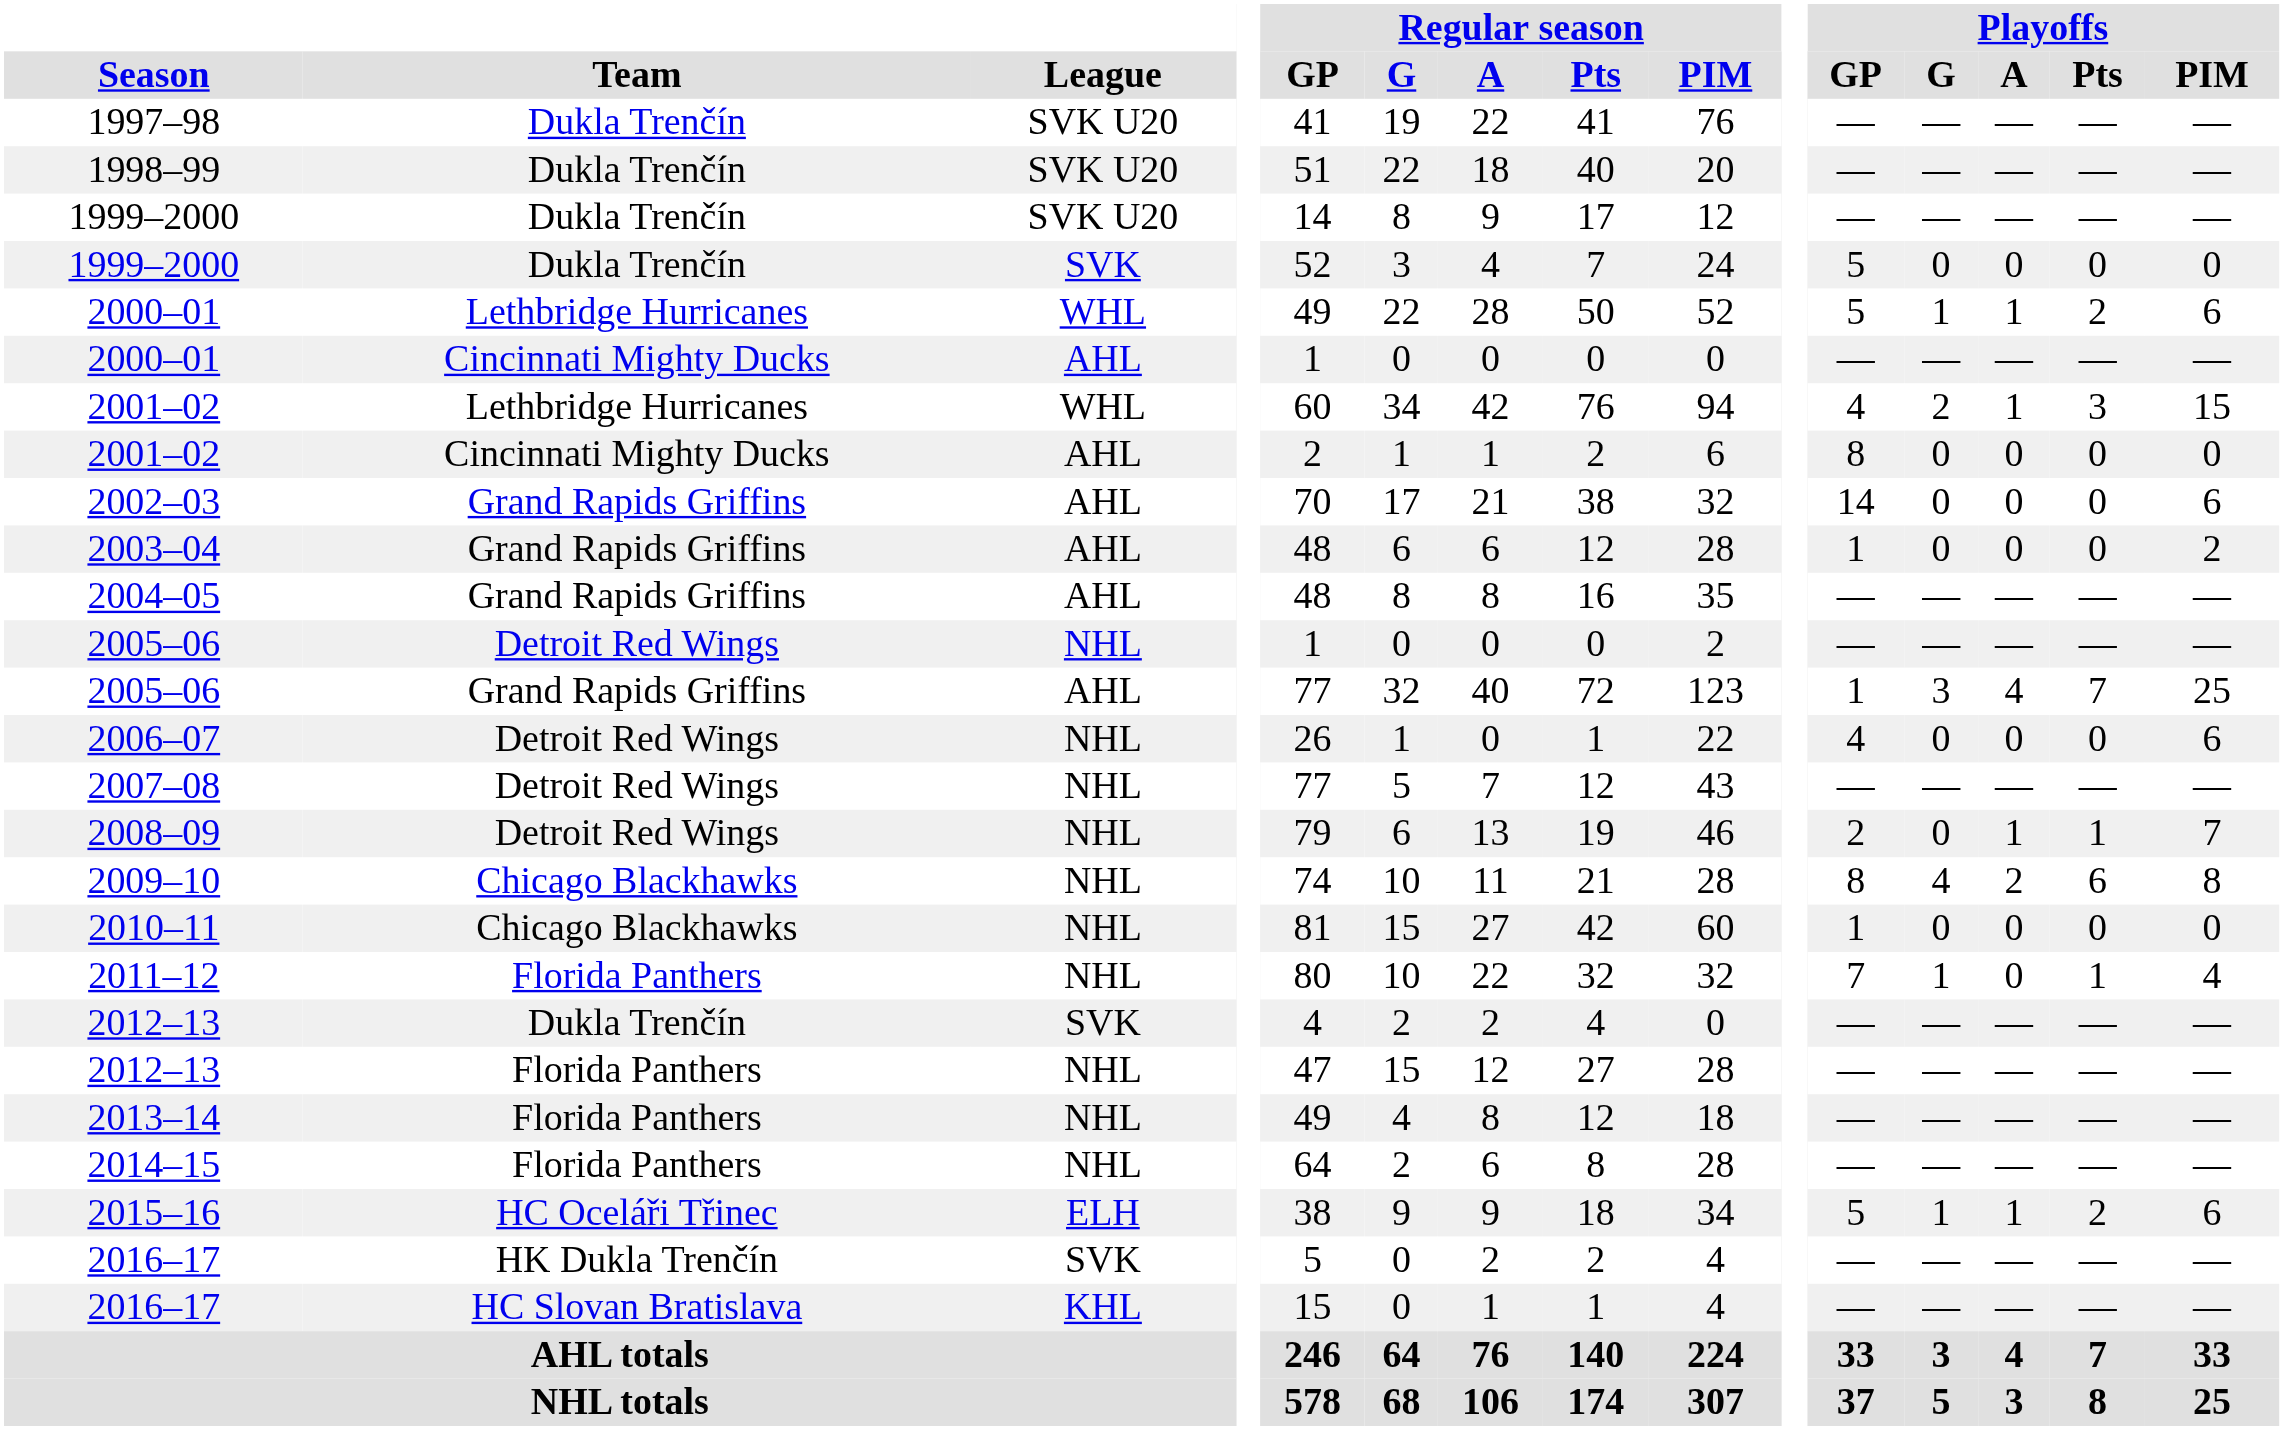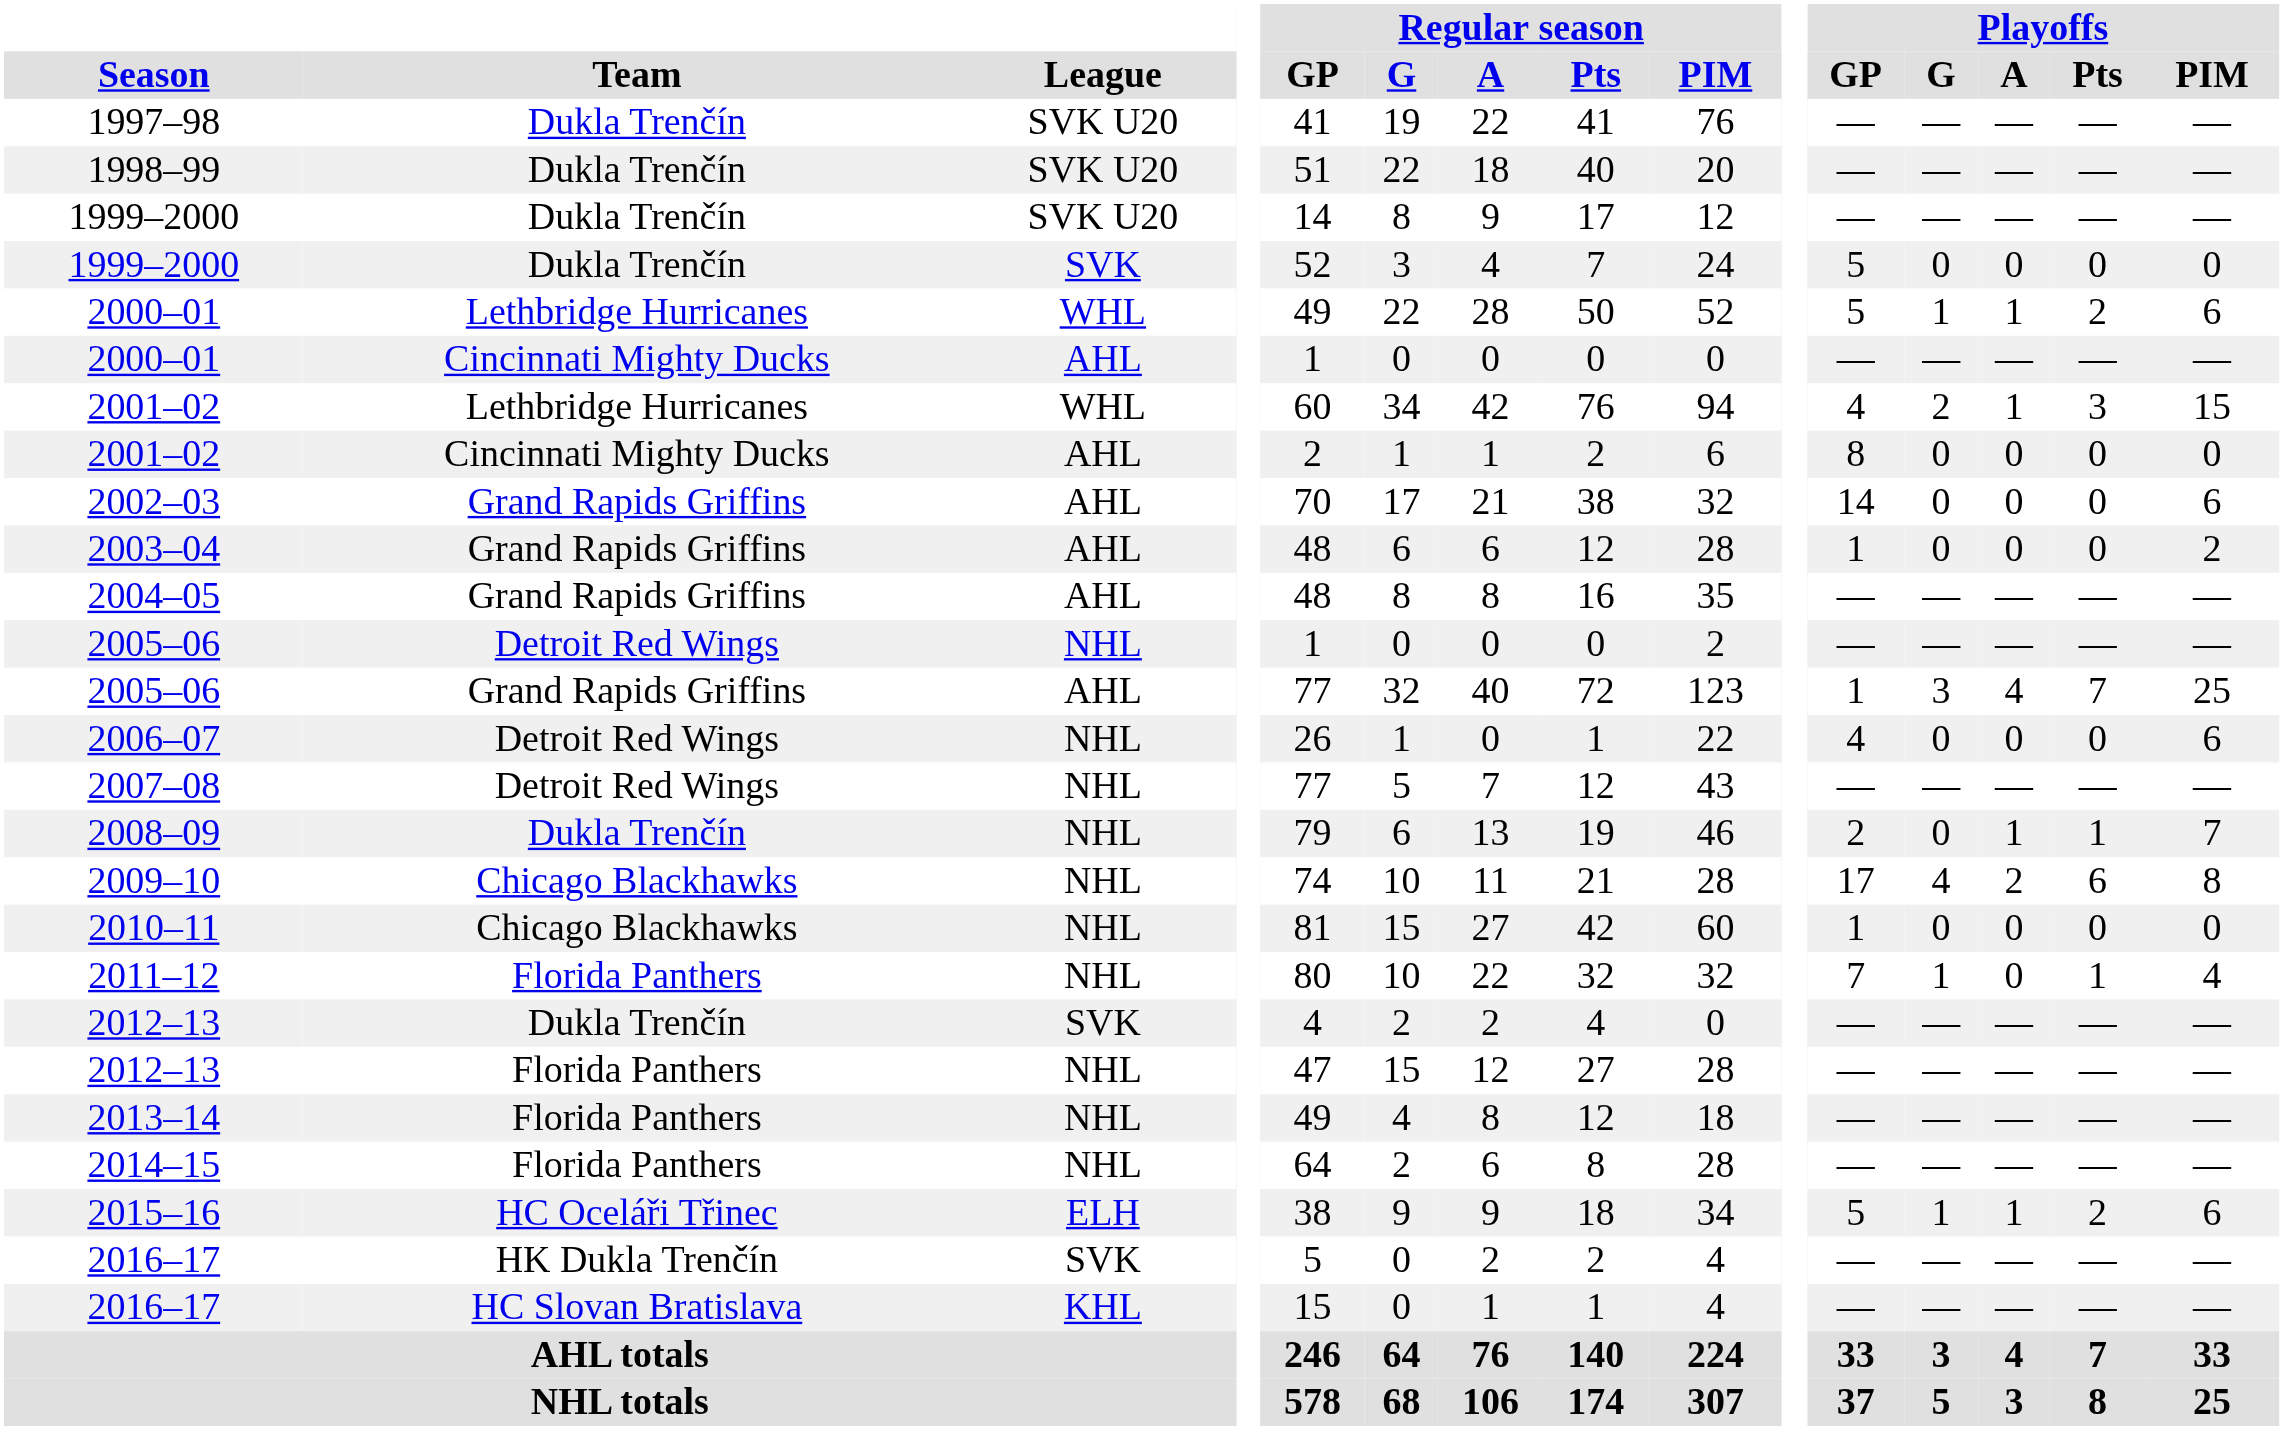2008–09 | Team: Detroit Red Wings -> Dukla Trenčín
2009–10 | Playoffs / GP: 8 -> 17
